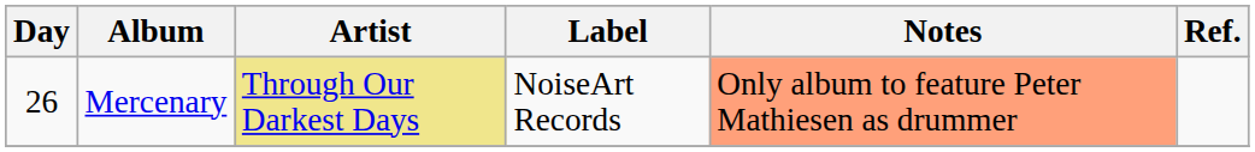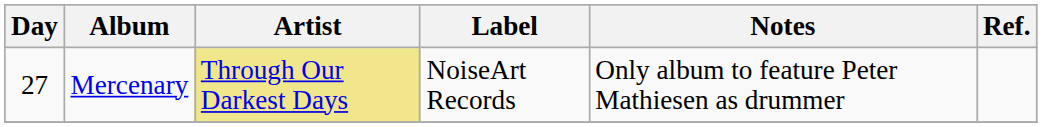Mercenary | Day: 26 -> 27
Mercenary | Notes: lightsalmon background -> no background
